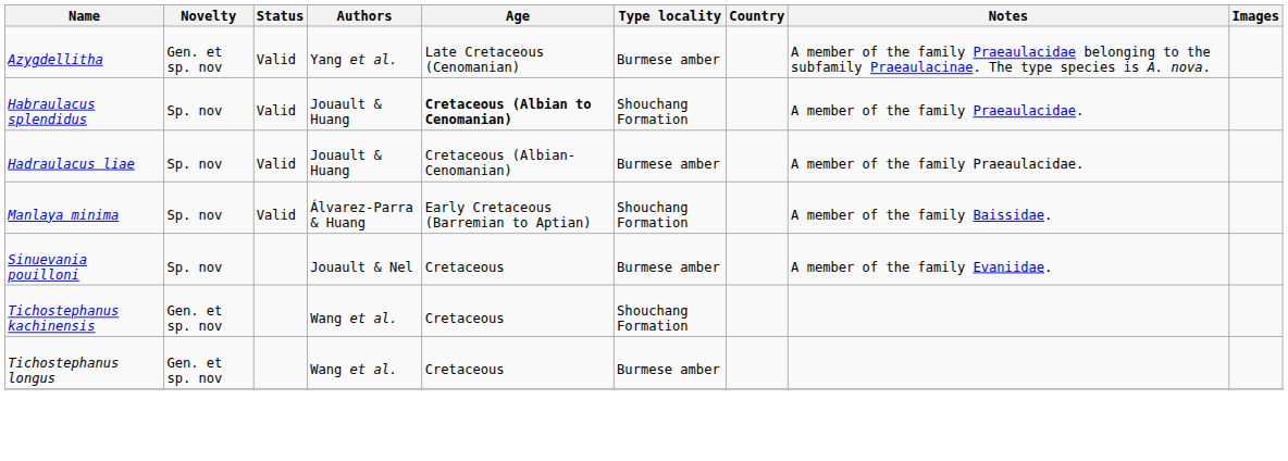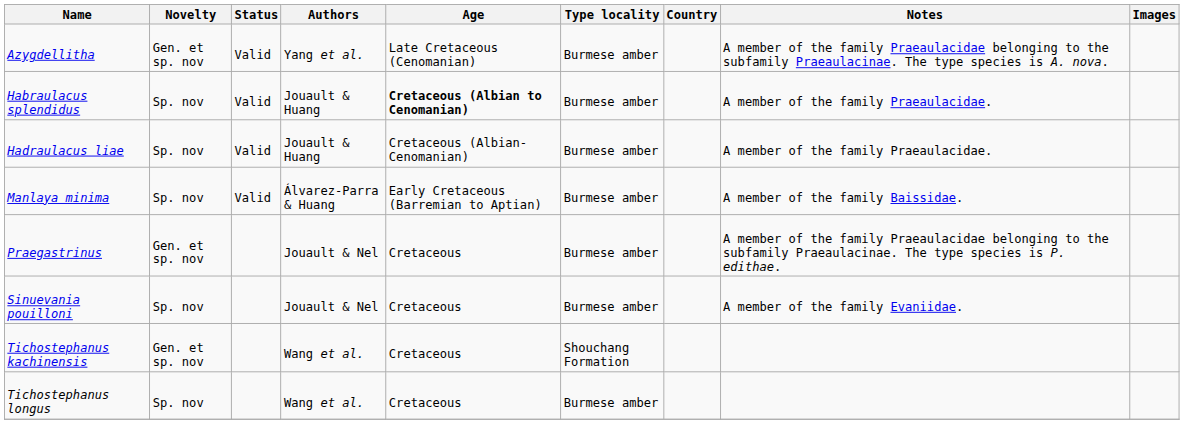Habraulacus splendidus | Type locality: Shouchang Formation -> Burmese amber
Manlaya minima | Type locality: Shouchang Formation -> Burmese amber
+ row: Praegastrinus | Gen. et sp. nov | Jouault & Nel | Cretaceous | Burmese amber | A member of the family Praeaulacidae belonging to the subfamily Praeaulacinae. The type species is P. edithae.
Tichostephanus longus | Novelty: Gen. et sp. nov -> Sp. nov
